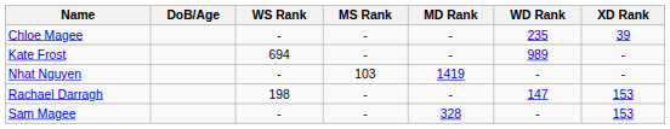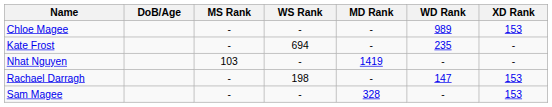columns swapped: MS Rank <-> WS Rank
Chloe Magee | WD Rank: 235 -> 989
Chloe Magee | XD Rank: 39 -> 153
Kate Frost | WD Rank: 989 -> 235
